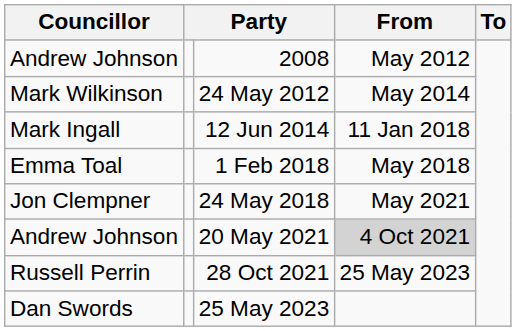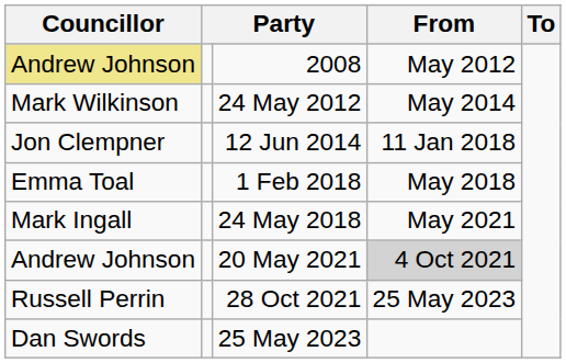2008 | Councillor: no background -> khaki background
12 Jun 2014 | Councillor: Mark Ingall -> Jon Clempner
24 May 2018 | Councillor: Jon Clempner -> Mark Ingall
